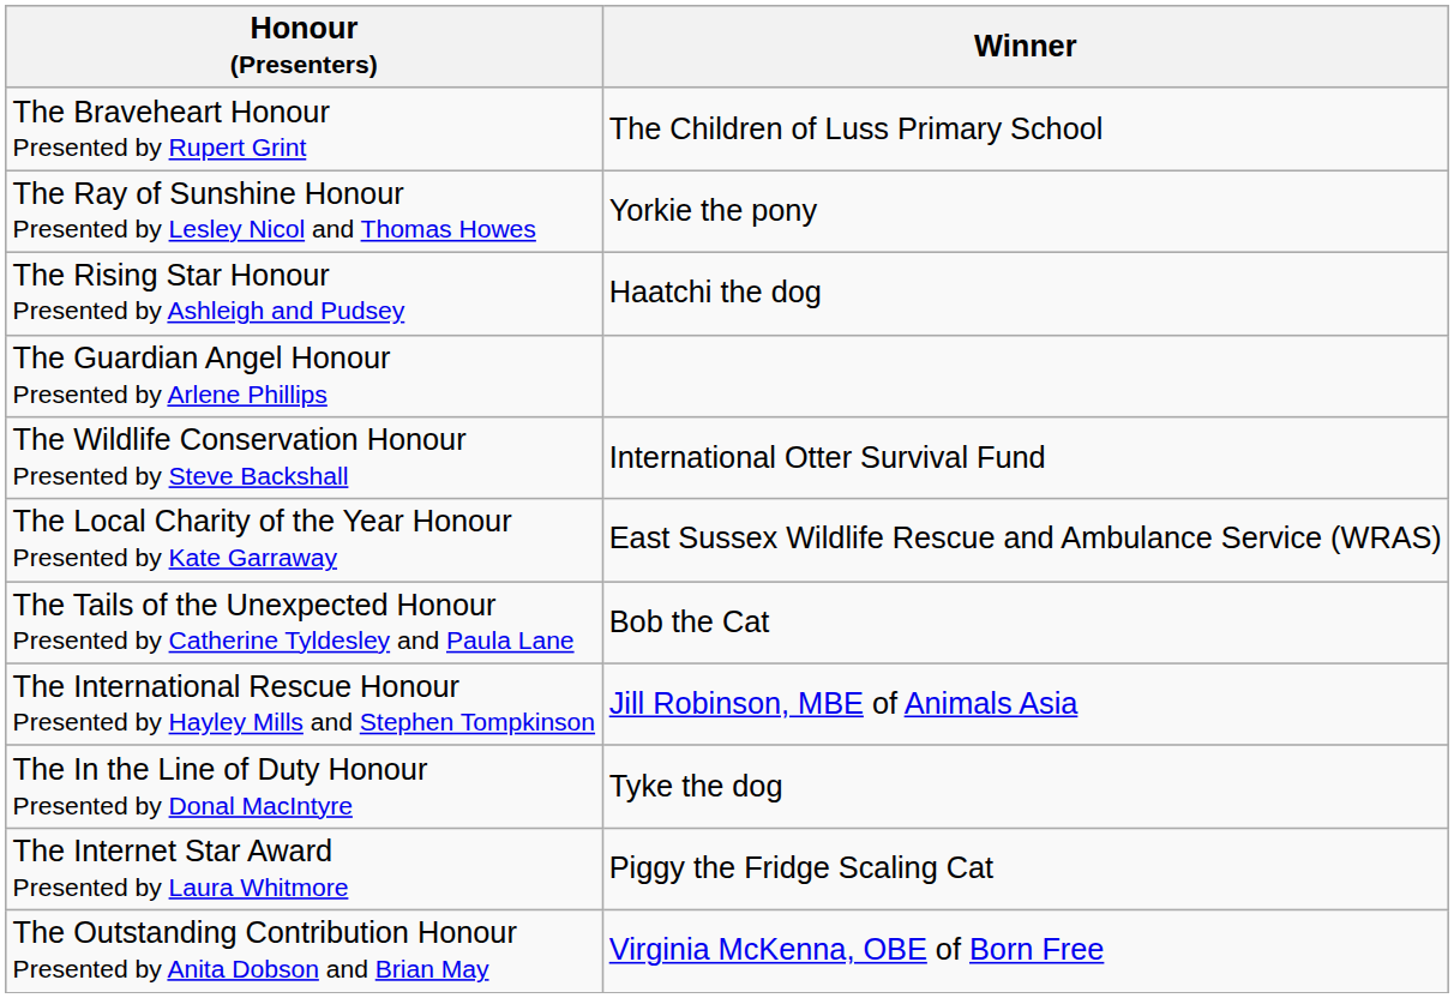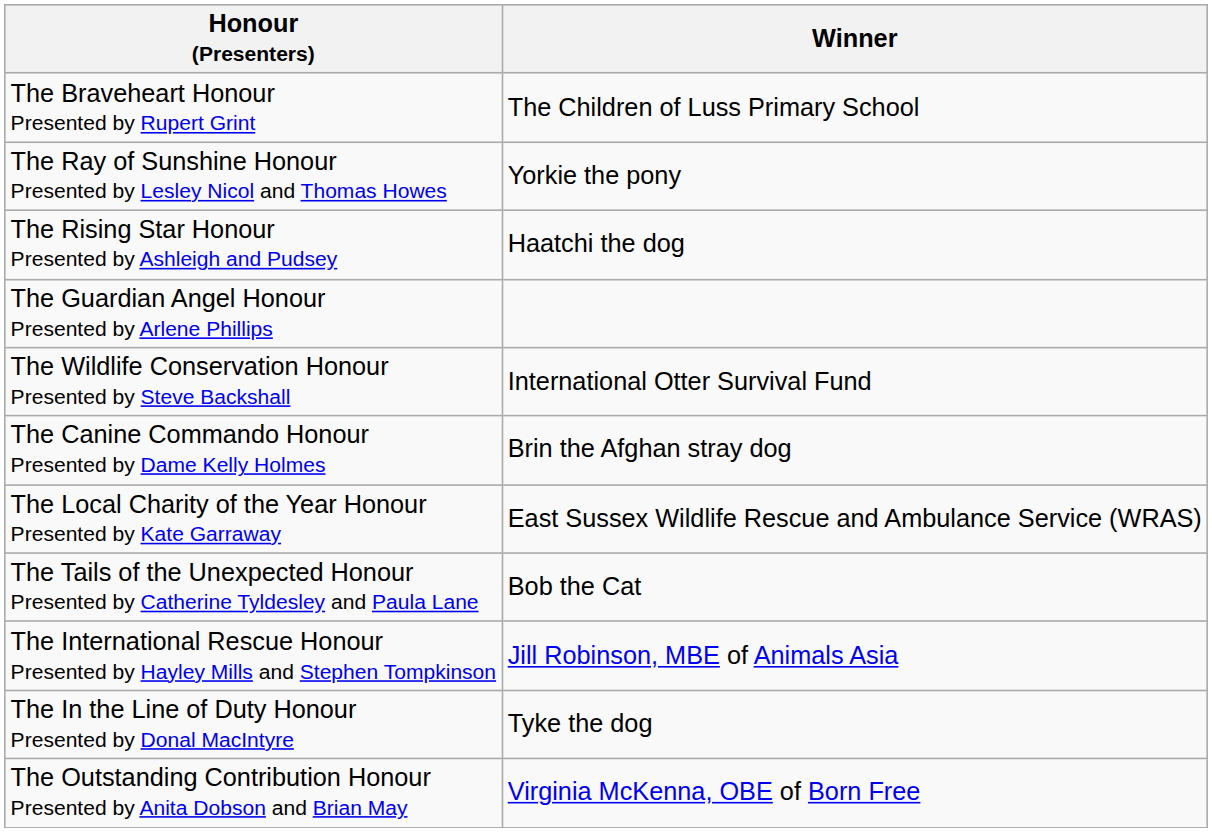+ row: The Canine Commando Honour Presented by Dame Kelly Holmes | Brin the Afghan stray dog
- row: The Internet Star Award Presented by Laura Whitmore | Piggy the Fridge Scaling Cat
